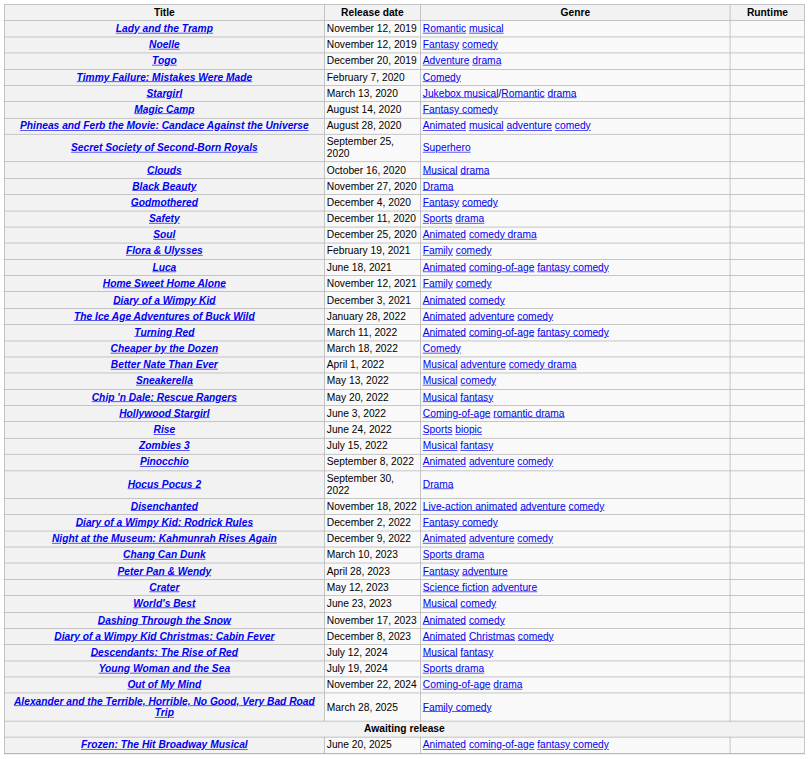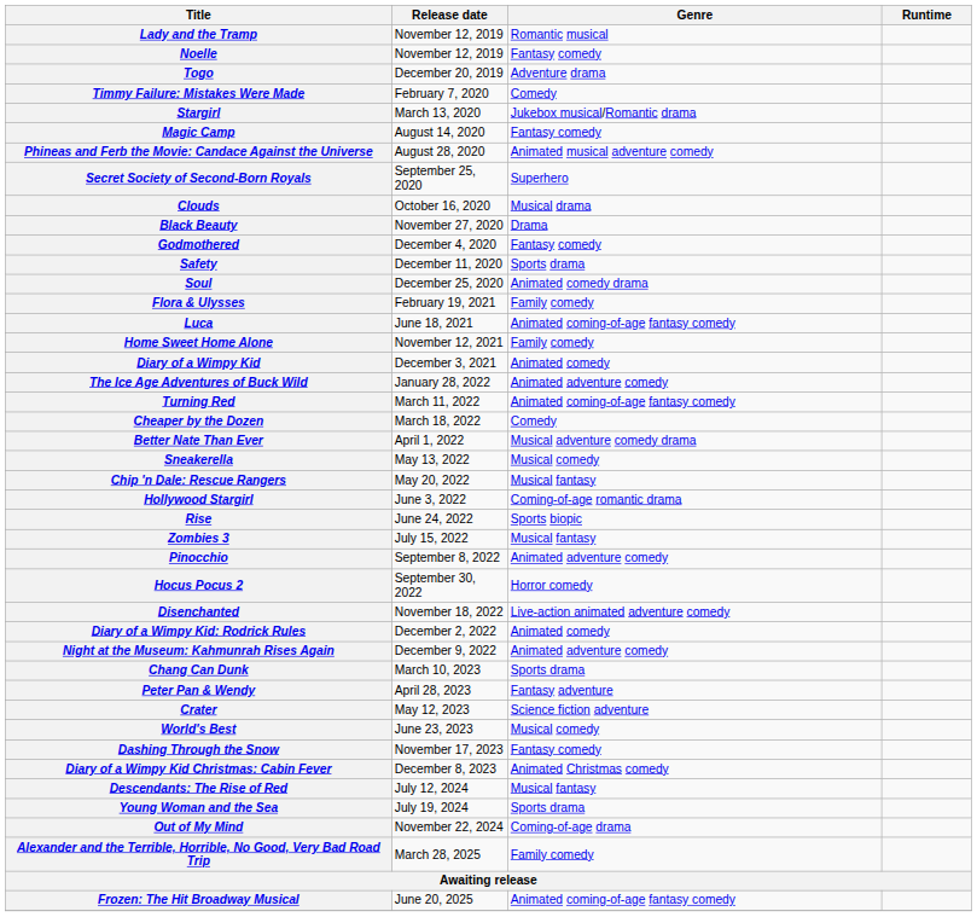Hocus Pocus 2 | Genre: Drama -> Horror comedy
Diary of a Wimpy Kid: Rodrick Rules | Genre: Fantasy comedy -> Animated comedy
Dashing Through the Snow | Genre: Animated comedy -> Fantasy comedy
